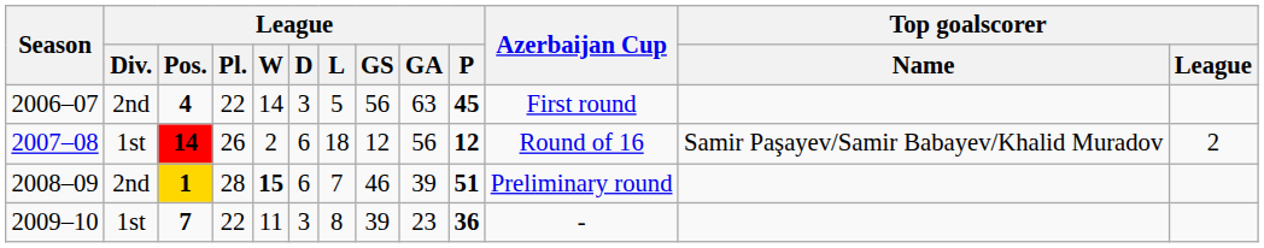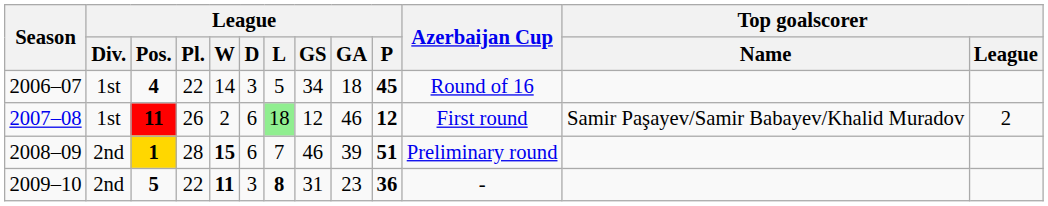2006–07 | League / Div.: 2nd -> 1st
2006–07 | League / GS: 56 -> 34
2006–07 | League / GA: 63 -> 18
2006–07 | Azerbaijan Cup: First round -> Round of 16
2007–08 | League / Pos.: 14 -> 11
2007–08 | League / L: no background -> lightgreen background
2007–08 | League / GA: 56 -> 46
2007–08 | Azerbaijan Cup: Round of 16 -> First round
2009–10 | League / Div.: 1st -> 2nd
2009–10 | League / Pos.: 7 -> 5
2009–10 | League / W: normal -> bold
2009–10 | League / L: normal -> bold
2009–10 | League / GS: 39 -> 31
